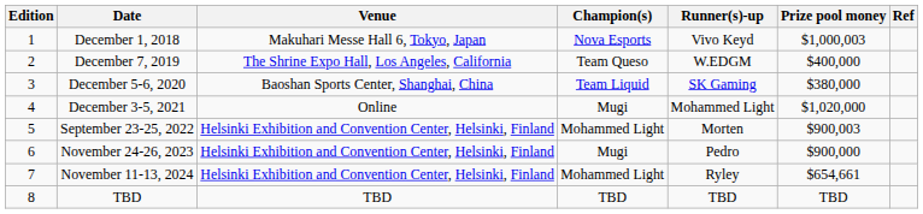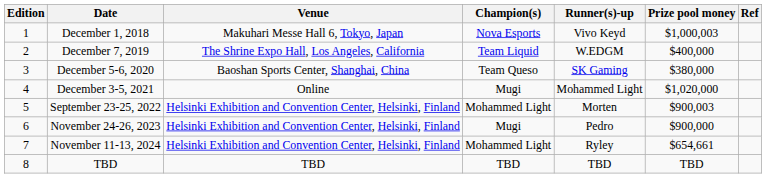December 7, 2019 | Champion(s): Team Queso -> Team Liquid
December 5-6, 2020 | Champion(s): Team Liquid -> Team Queso
